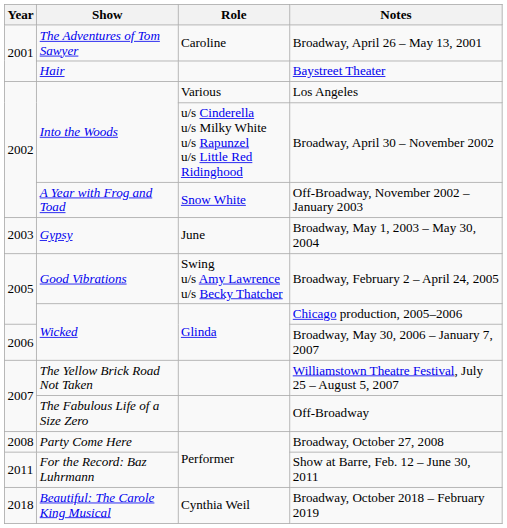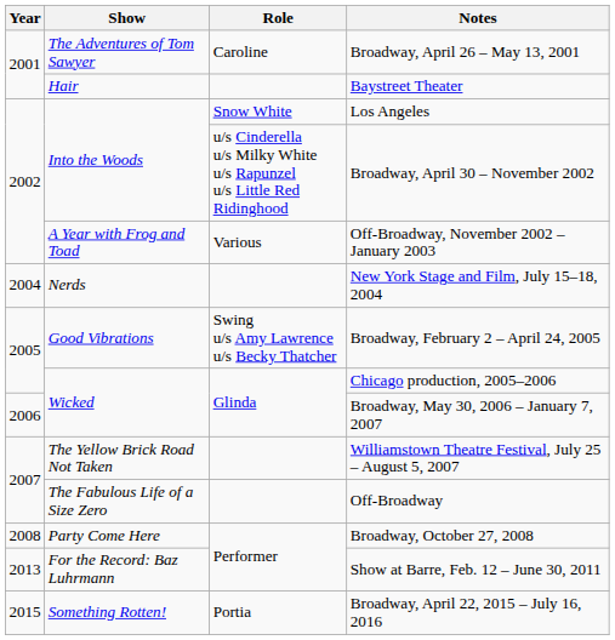Los Angeles | Role: Various -> Snow White
Off-Broadway, November 2002 – January 2003 | Role: Snow White -> Various
- row: 2003 | Gypsy | June | Broadway, May 1, 2003 – May 30, 2004
+ row: 2004 | Nerds | New York Stage and Film, July 15–18, 2004
Show at Barre, Feb. 12 – June 30, 2011 | Year: 2011 -> 2013
+ row: 2015 | Something Rotten! | Portia | Broadway, April 22, 2015 – July 16, 2016
- row: 2018 | Beautiful: The Carole King Musical | Cynthia Weil | Broadway, October 2018 – February 2019
